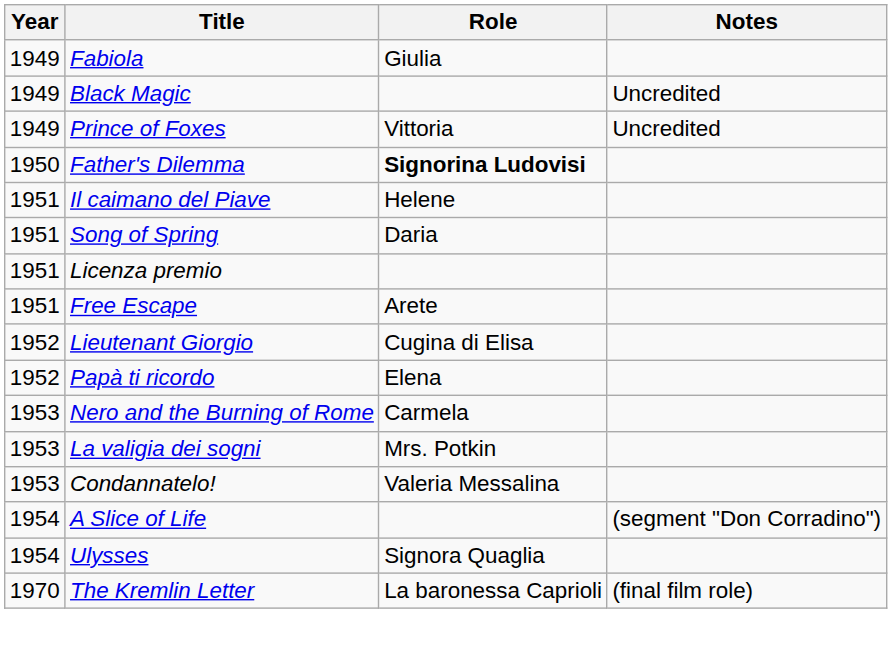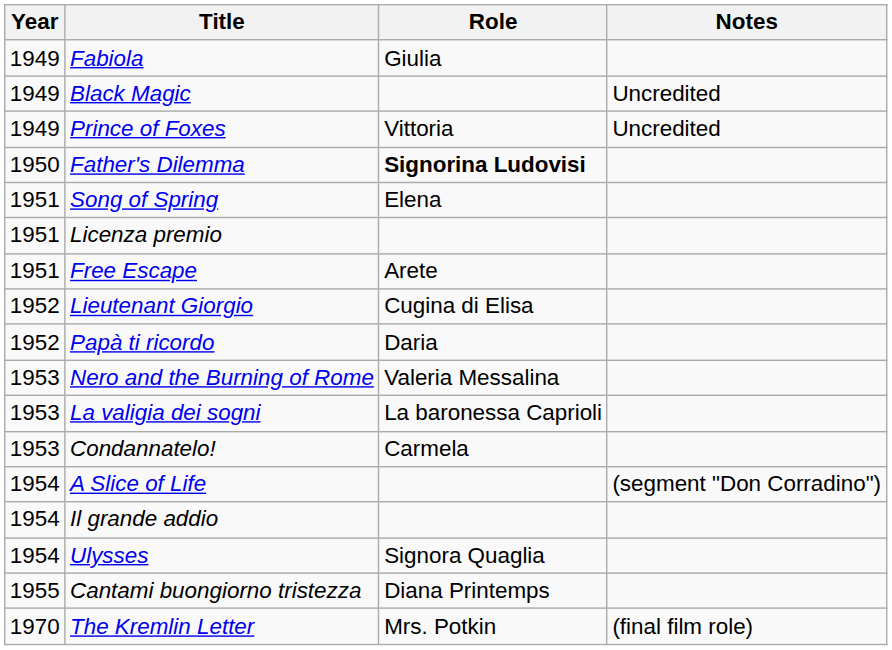- row: 1951 | Il caimano del Piave | Helene
Song of Spring | Role: Daria -> Elena
Papà ti ricordo | Role: Elena -> Daria
Nero and the Burning of Rome | Role: Carmela -> Valeria Messalina
La valigia dei sogni | Role: Mrs. Potkin -> La baronessa Caprioli
Condannatelo! | Role: Valeria Messalina -> Carmela
+ row: 1954 | Il grande addio
+ row: 1955 | Cantami buongiorno tristezza | Diana Printemps
The Kremlin Letter | Role: La baronessa Caprioli -> Mrs. Potkin
